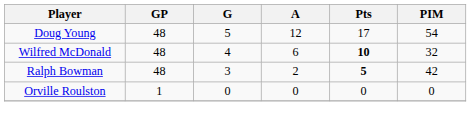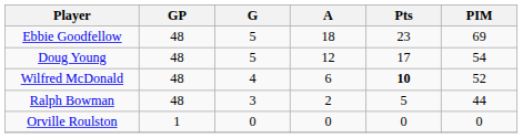+ row: Ebbie Goodfellow | 48 | 5 | 18 | 23 | 69
Wilfred McDonald | PIM: 32 -> 52
Ralph Bowman | Pts: bold -> normal
Ralph Bowman | PIM: 42 -> 44
